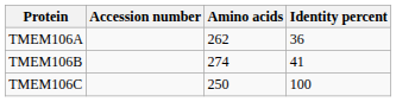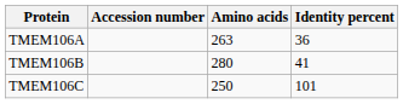TMEM106A | Amino acids: 262 -> 263
TMEM106B | Amino acids: 274 -> 280
TMEM106C | Identity percent: 100 -> 101
